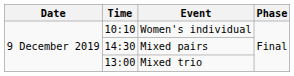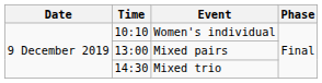Mixed pairs | Time: 14:30 -> 13:00
Mixed trio | Time: 13:00 -> 14:30
